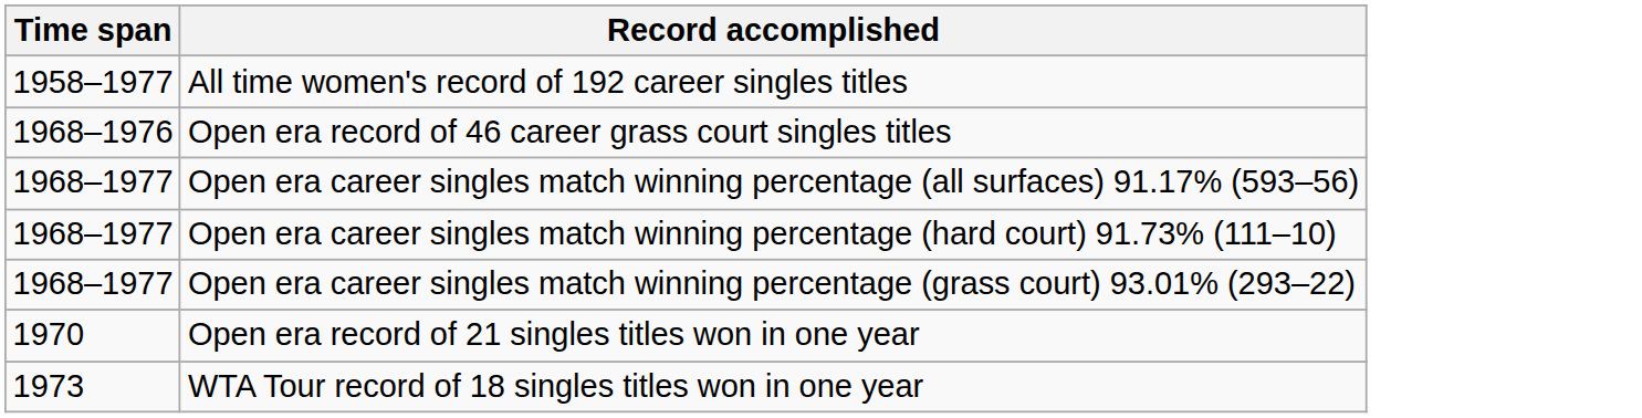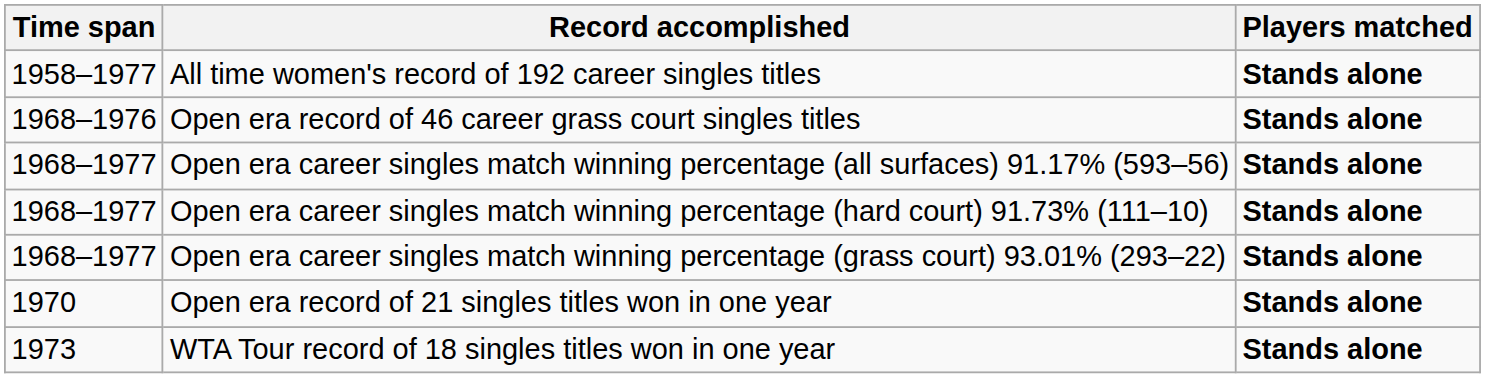+ column: Players matched | Stands alone | Stands alone | Stands alone | Stands alone | Stands alone | Stands alone | Stands alone
